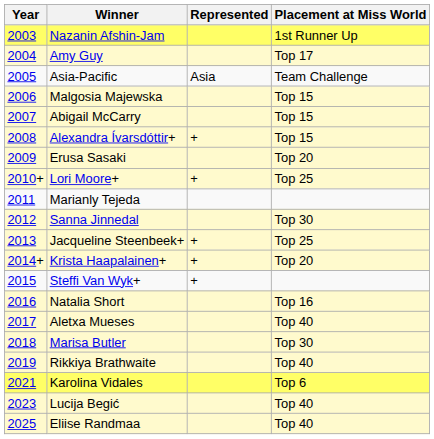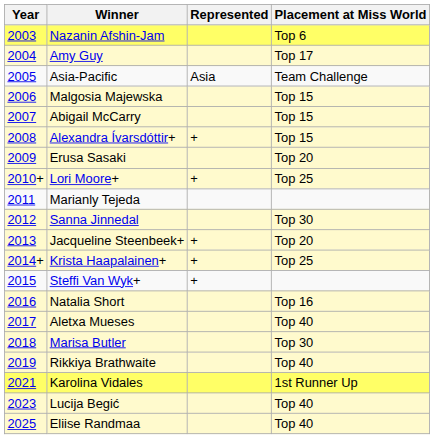Nazanin Afshin-Jam | Placement at Miss World: 1st Runner Up -> Top 6
Jacqueline Steenbeek+ | Placement at Miss World: Top 25 -> Top 20
Krista Haapalainen+ | Placement at Miss World: Top 20 -> Top 25
Karolina Vidales | Placement at Miss World: Top 6 -> 1st Runner Up
